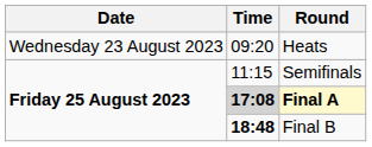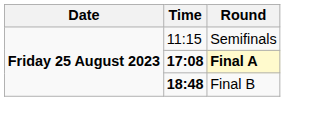- row: Wednesday 23 August 2023 | 09:20 | Heats
Final A | Time: lightgrey background -> no background
